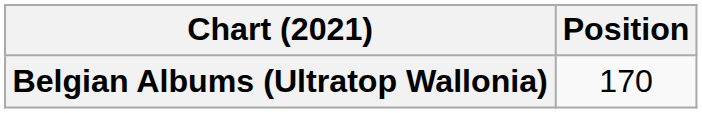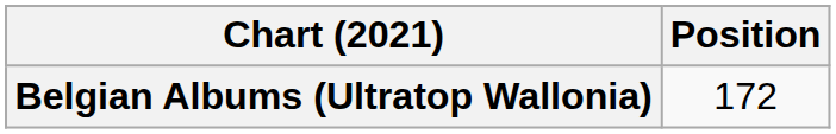Belgian Albums (Ultratop Wallonia) | Position: 170 -> 172
